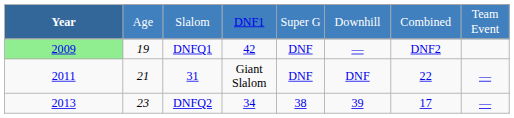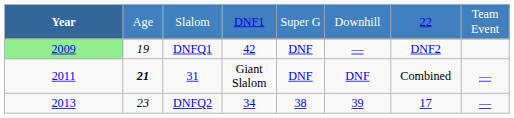Slalom | column 7: Combined -> 22
31 | column 2: normal -> bold
31 | column 7: 22 -> Combined
